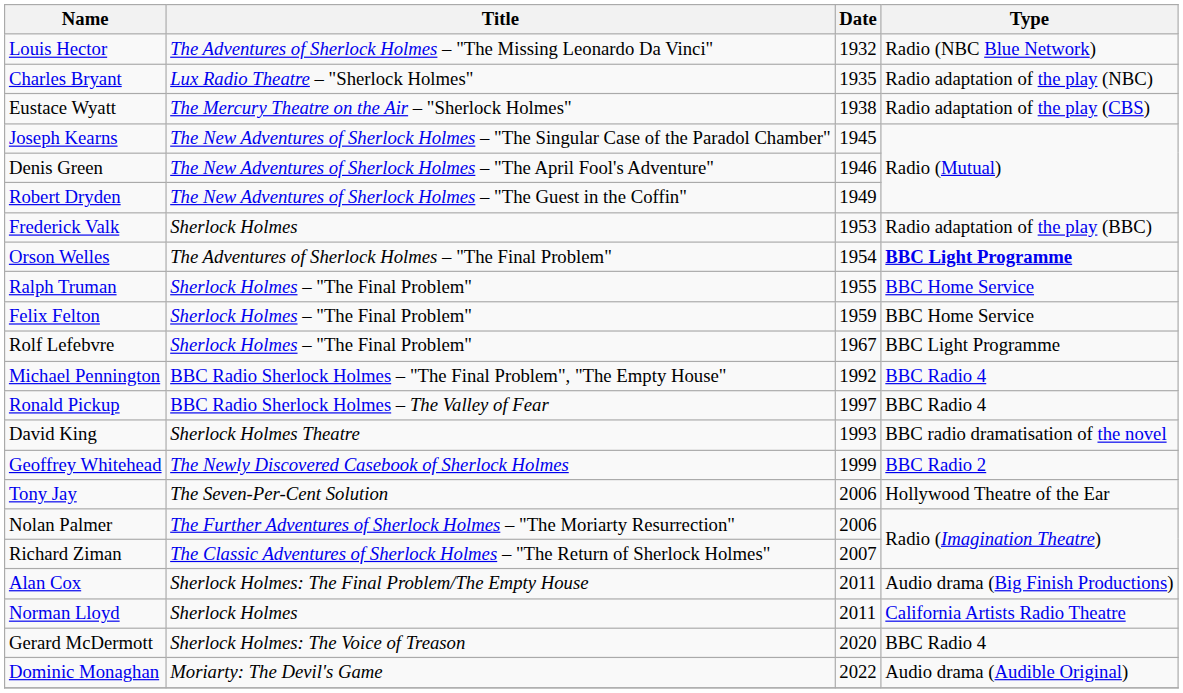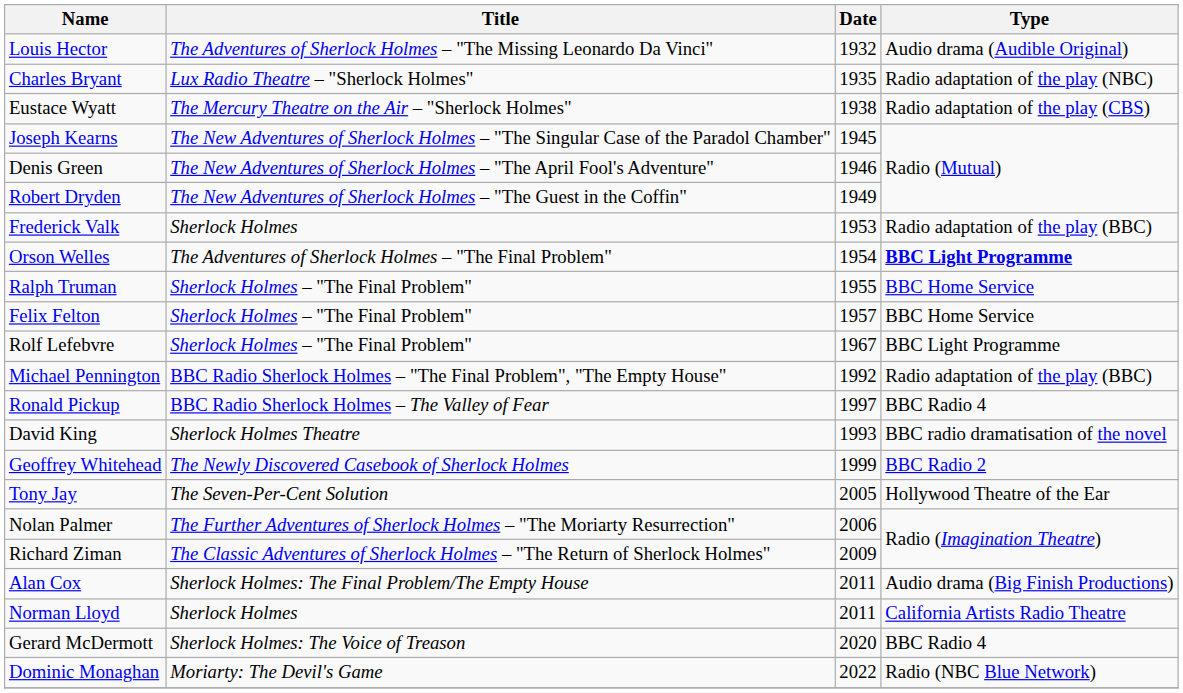Louis Hector | Type: Radio (NBC Blue Network) -> Audio drama (Audible Original)
Felix Felton | Date: 1959 -> 1957
Michael Pennington | Type: BBC Radio 4 -> Radio adaptation of the play (BBC)
Tony Jay | Date: 2006 -> 2005
Richard Ziman | Date: 2007 -> 2009
Dominic Monaghan | Type: Audio drama (Audible Original) -> Radio (NBC Blue Network)
